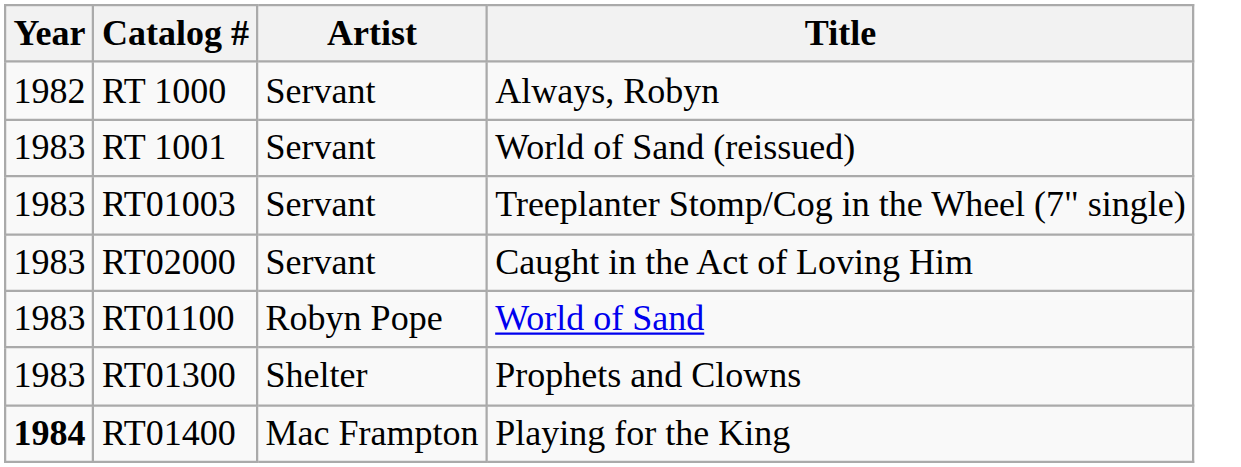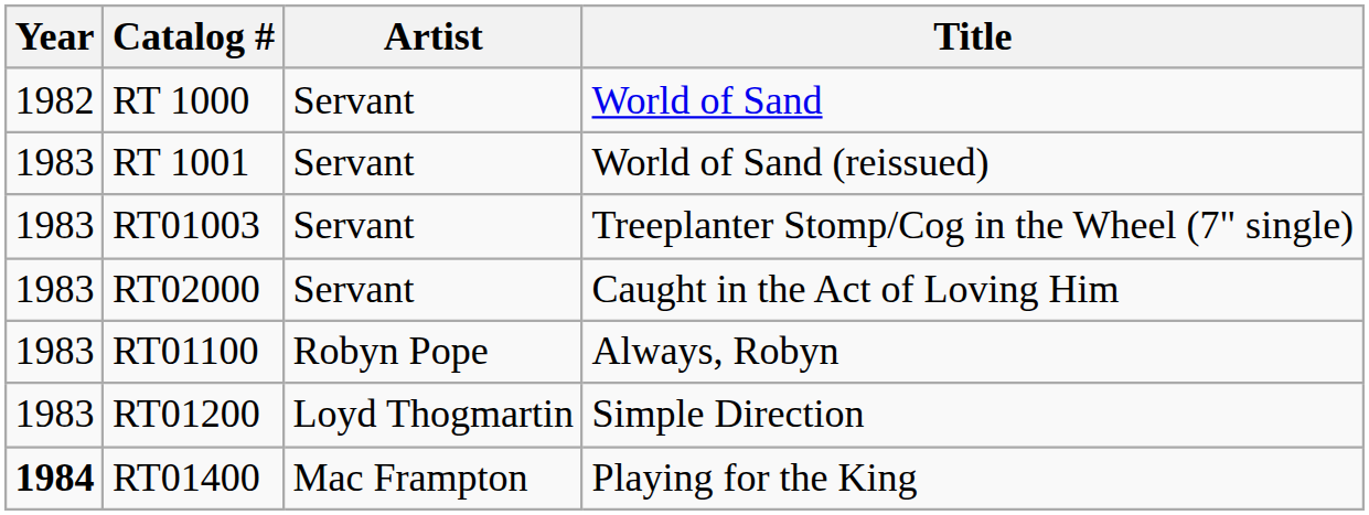RT 1000 | Title: Always, Robyn -> World of Sand
RT01100 | Title: World of Sand -> Always, Robyn
+ row: 1983 | RT01200 | Loyd Thogmartin | Simple Direction
- row: 1983 | RT01300 | Shelter | Prophets and Clowns
